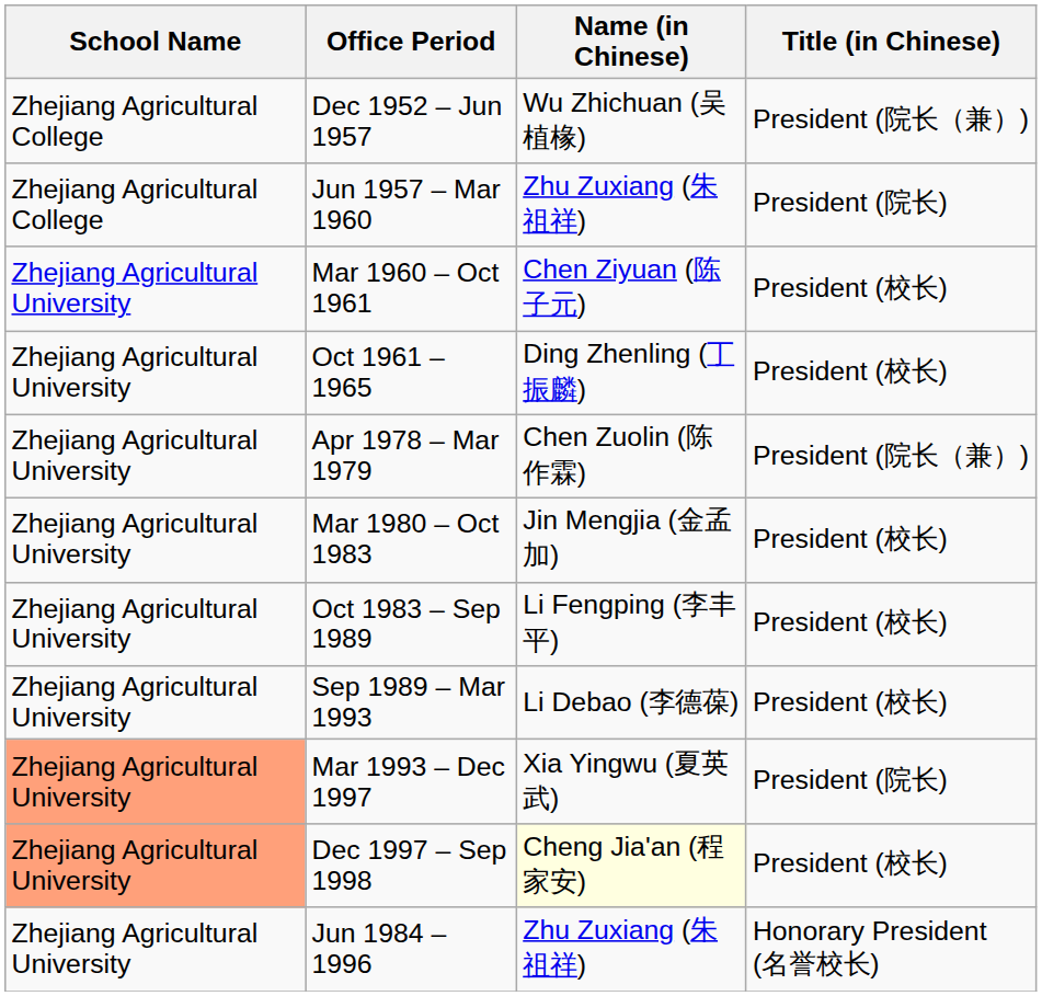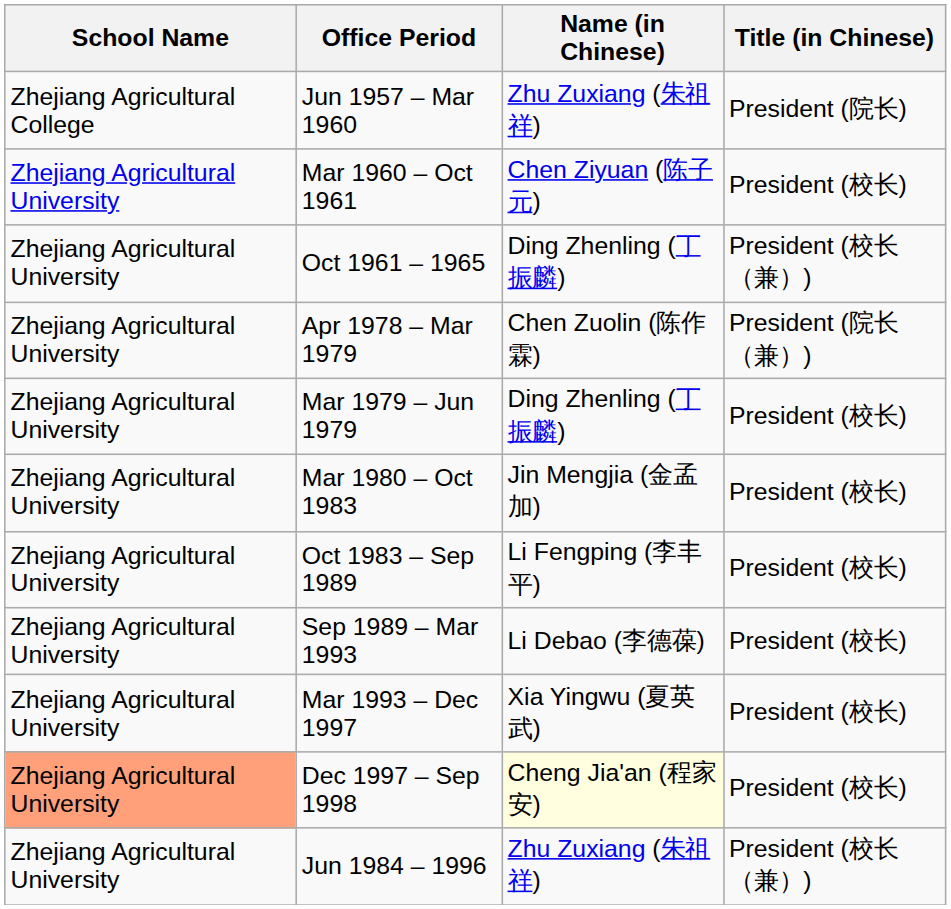- row: Zhejiang Agricultural College | Dec 1952 – Jun 1957 | Wu Zhichuan (吴植椽) | President (院长（兼）)
Oct 1961 – 1965 | Title (in Chinese): President (校长) -> President (校长（兼）)
+ row: Zhejiang Agricultural University | Mar 1979 – Jun 1979 | Ding Zhenling (丁振麟) | President (校长)
Mar 1993 – Dec 1997 | School Name: lightsalmon background -> no background
Mar 1993 – Dec 1997 | Title (in Chinese): President (院长) -> President (校长)
Jun 1984 – 1996 | Title (in Chinese): Honorary President (名誉校长) -> President (校长（兼）)
